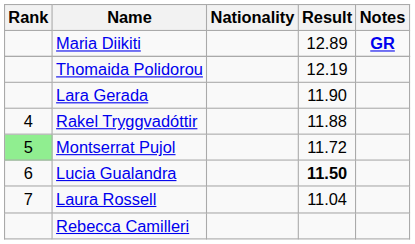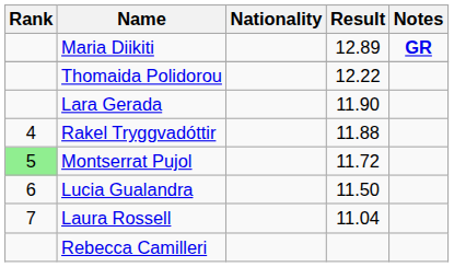Thomaida Polidorou | Result: 12.19 -> 12.22
Lucia Gualandra | Result: bold -> normal
